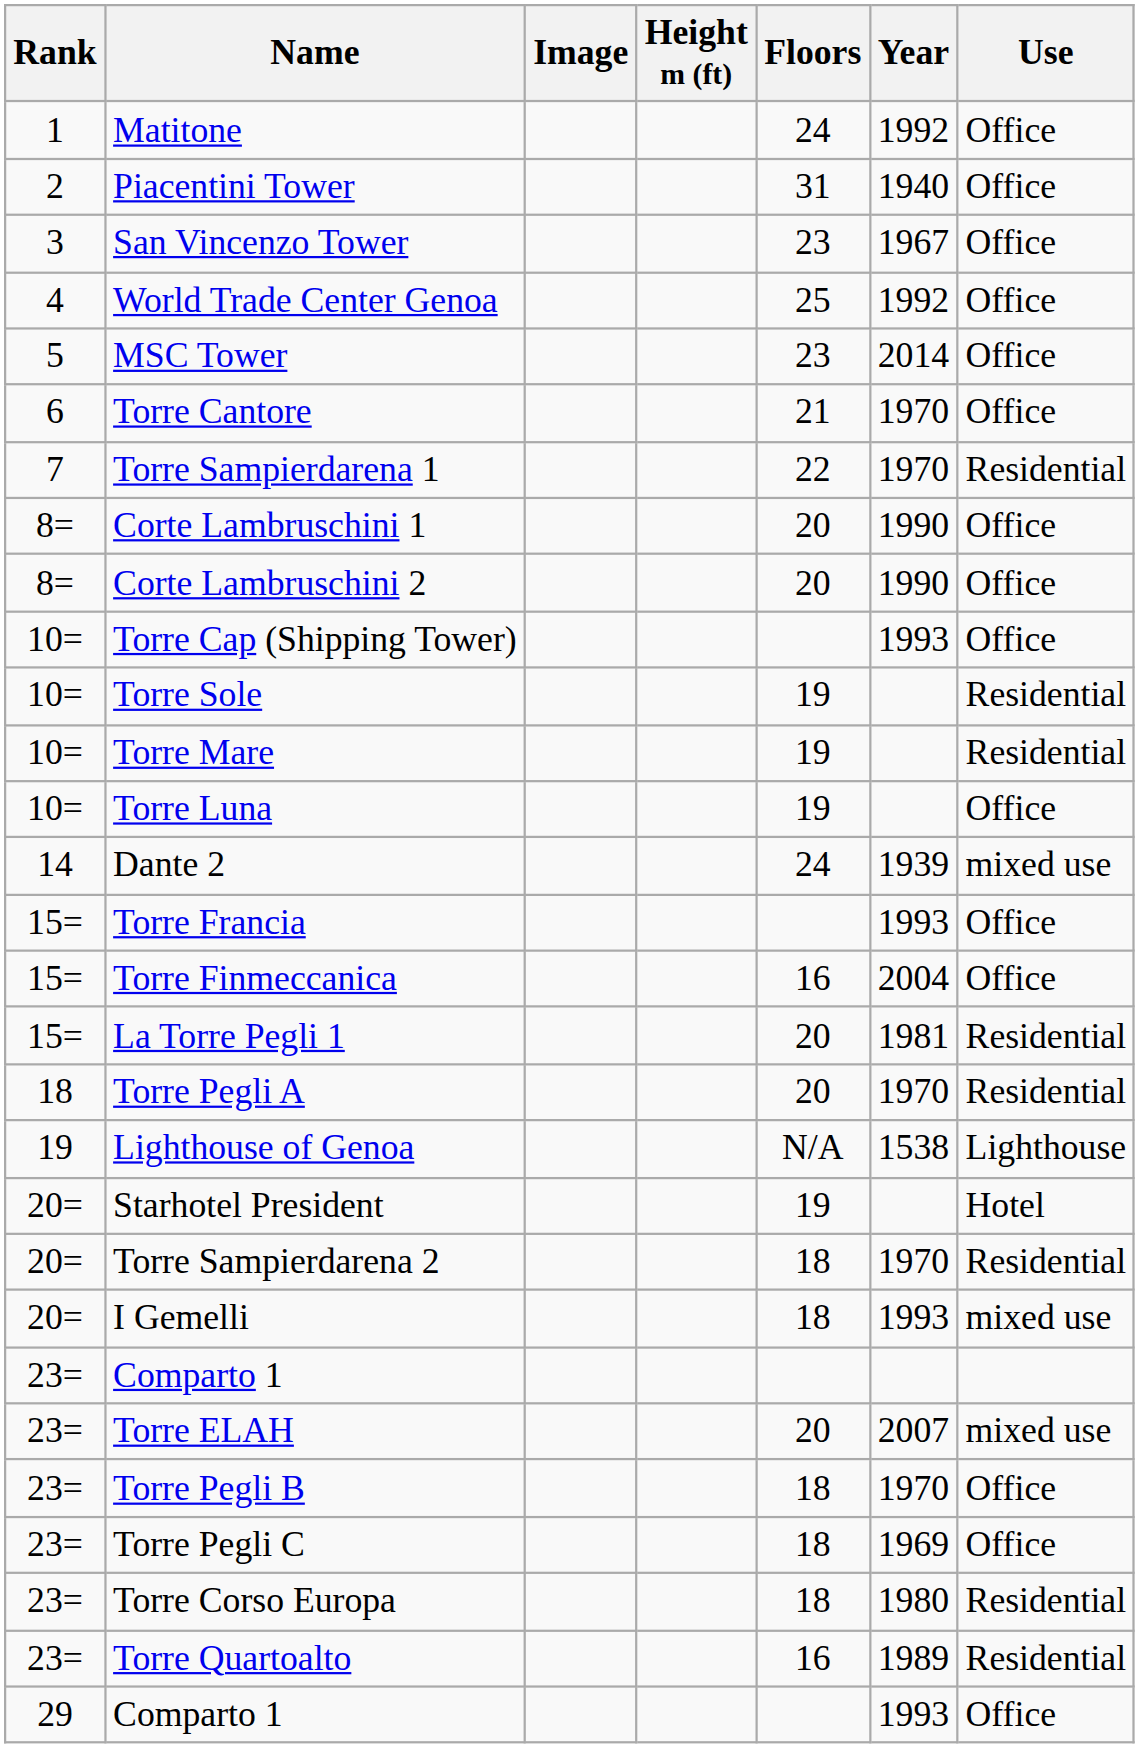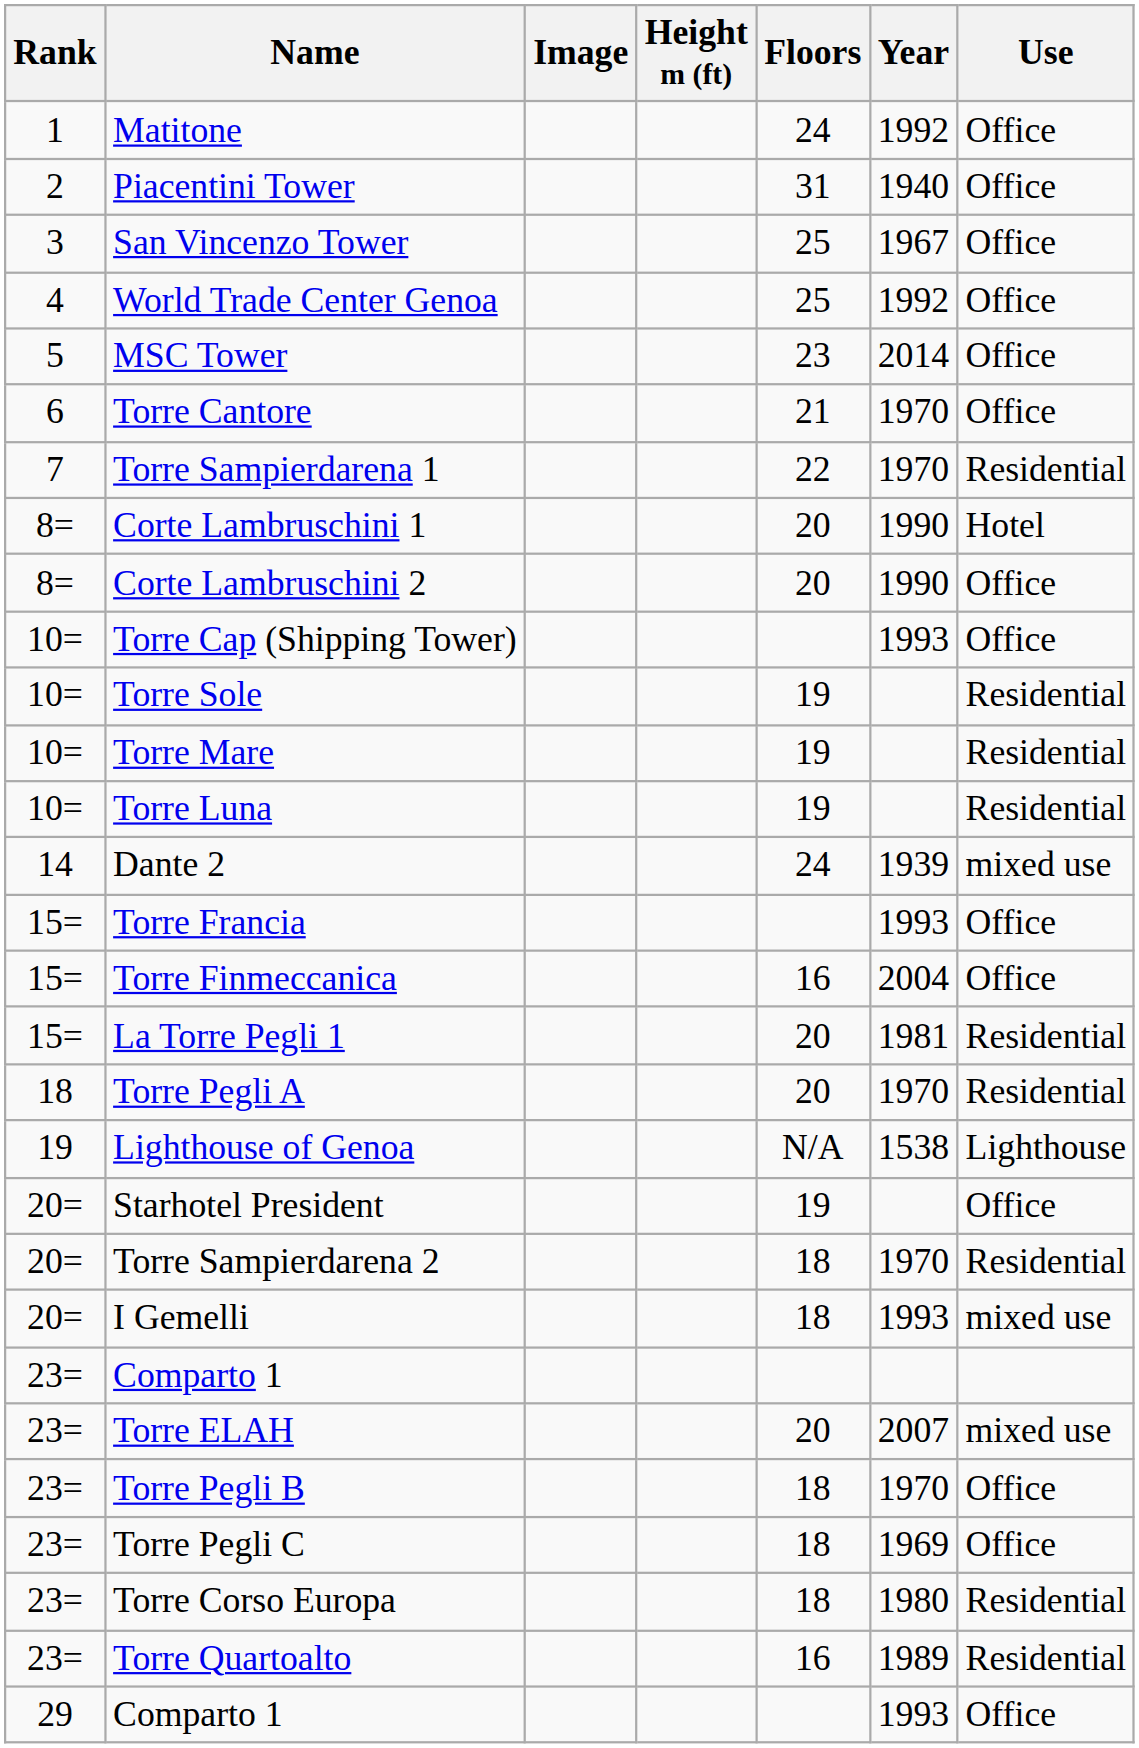San Vincenzo Tower | Floors: 23 -> 25
Corte Lambruschini 1 | Use: Office -> Hotel
Torre Luna | Use: Office -> Residential
Starhotel President | Use: Hotel -> Office
